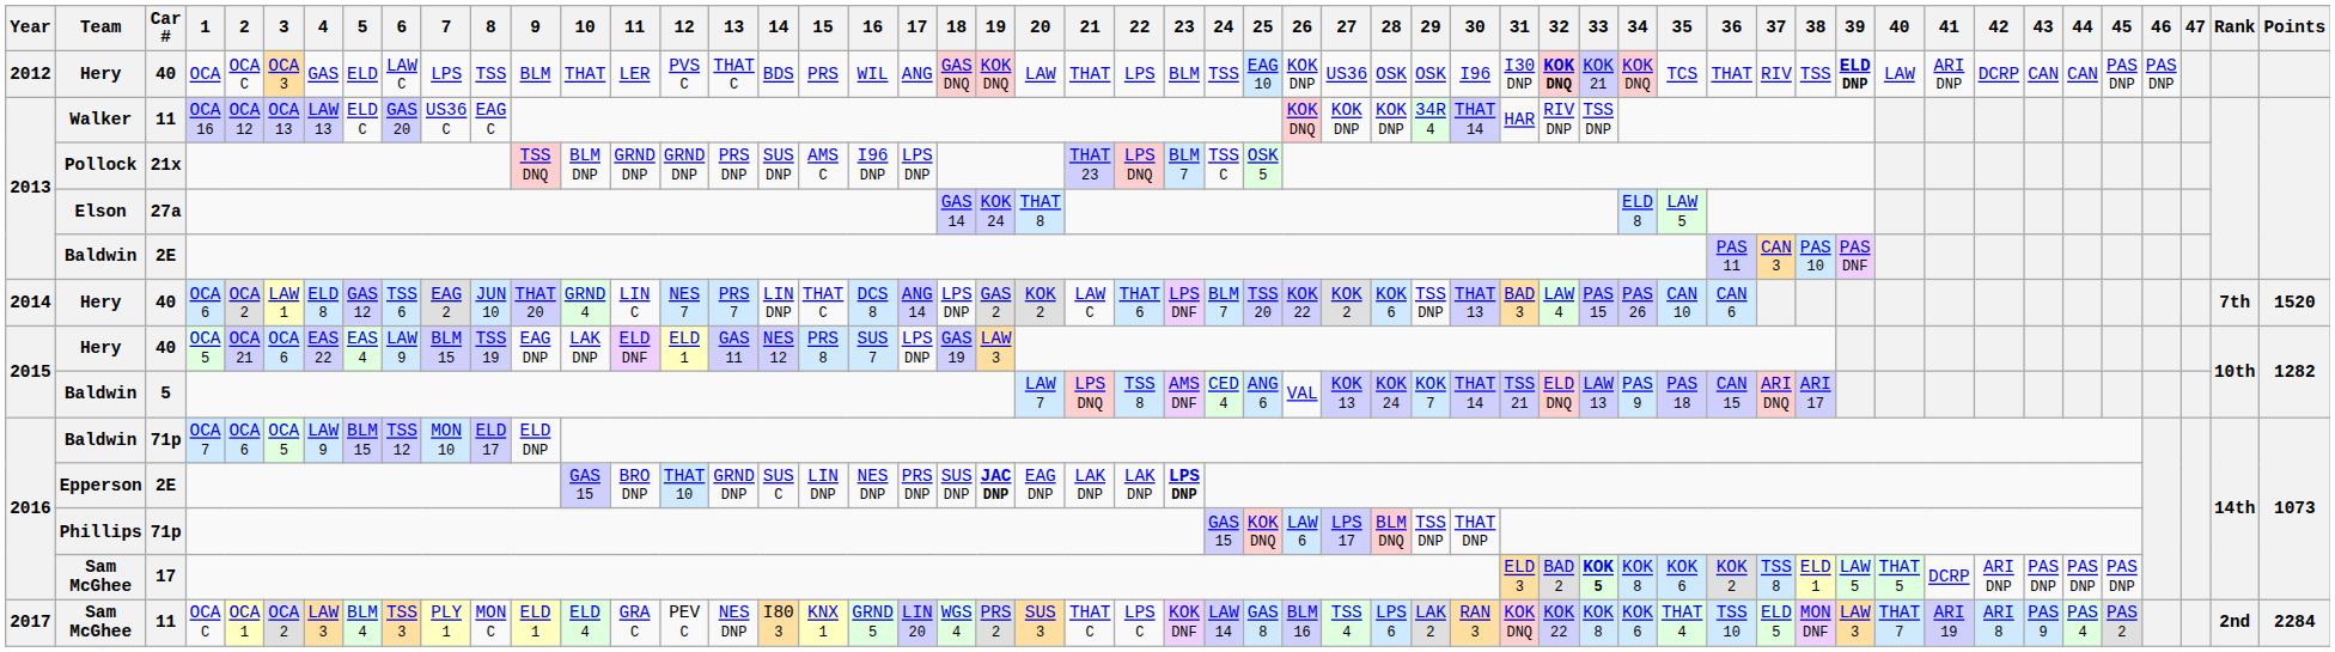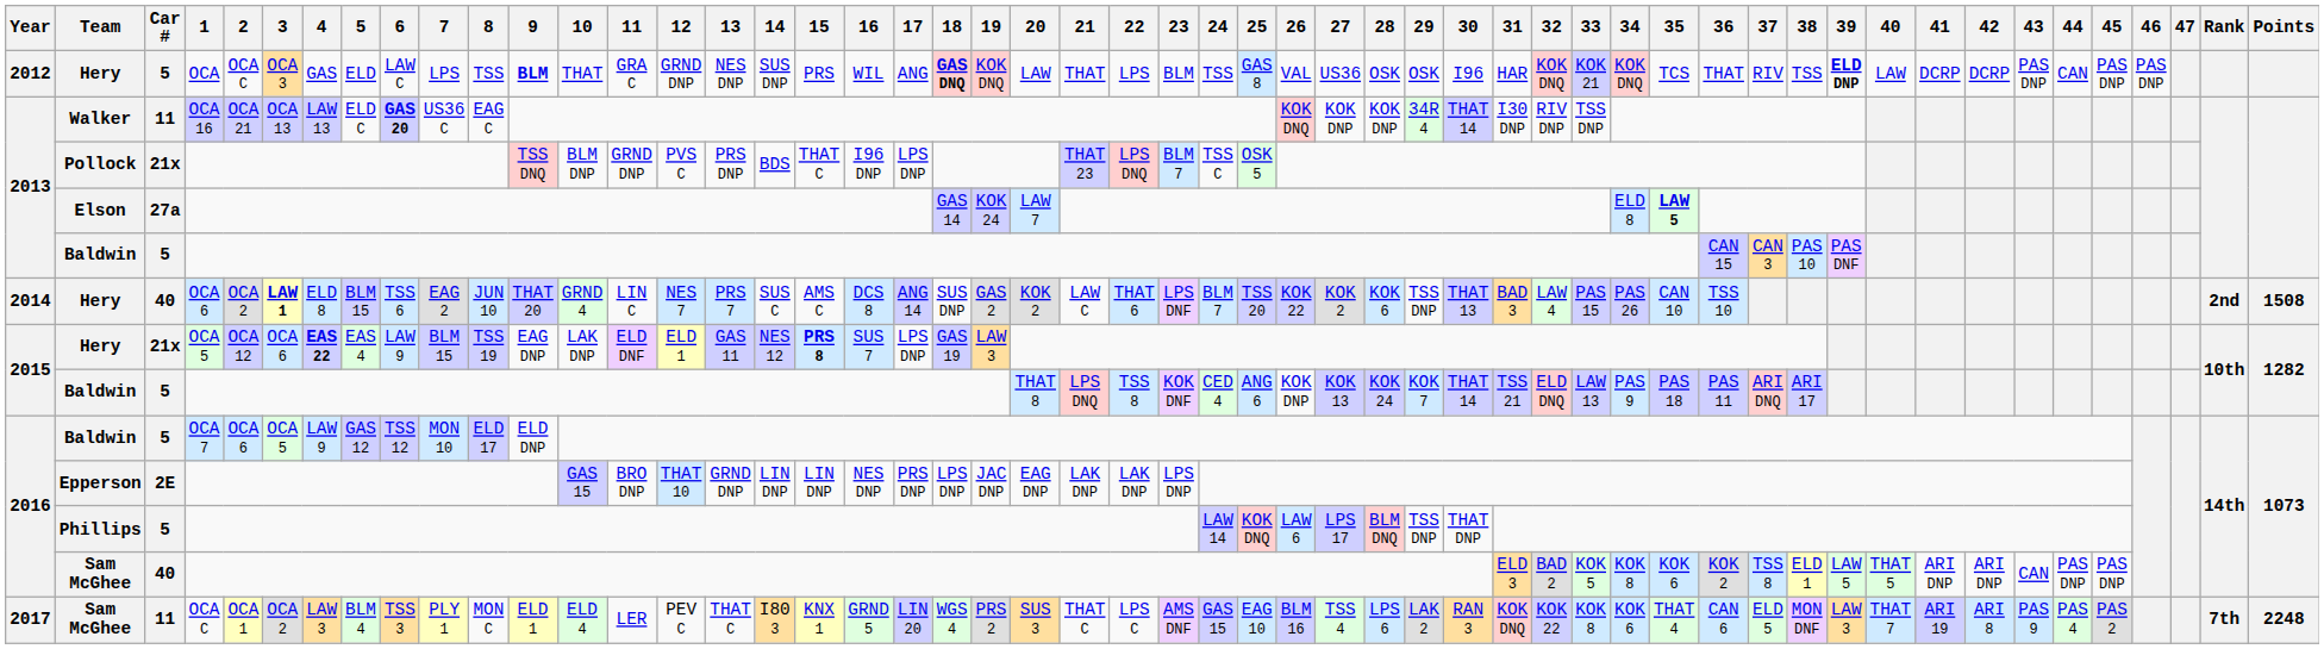2012 / Hery | Car #: 40 -> 5
2012 / Hery | 9: normal -> bold
2012 / Hery | 11: LER -> GRA C
2012 / Hery | 12: PVS C -> GRND DNP
2012 / Hery | 13: THAT C -> NES DNP
2012 / Hery | 14: BDS -> SUS DNP
2012 / Hery | 18: normal -> bold
2012 / Hery | 25: EAG 10 -> GAS 8
2012 / Hery | 26: KOK DNP -> VAL
2012 / Hery | 31: I30 DNP -> HAR
2012 / Hery | 32: bold -> normal
2012 / Hery | 41: ARI DNP -> DCRP
2012 / Hery | 43: CAN -> PAS DNP
Walker | 2: OCA 12 -> OCA 21
Walker | 6: normal -> bold
Walker | 31: HAR -> I30 DNP
Pollock | 12: GRND DNP -> PVS C
Pollock | 14: SUS DNP -> BDS
Pollock | 15: AMS C -> THAT C
Elson | 20: THAT 8 -> LAW 7
Elson | 35: normal -> bold
2013 / Baldwin | Car #: 2E -> 5
2013 / Baldwin | 36: PAS 11 -> CAN 15
2014 / Hery | 3: normal -> bold
2014 / Hery | 5: GAS 12 -> BLM 15
2014 / Hery | 14: LIN DNP -> SUS C
2014 / Hery | 15: THAT C -> AMS C
2014 / Hery | 18: LPS DNP -> SUS DNP
2014 / Hery | 36: CAN 6 -> TSS 10
2014 / Hery | Rank: 7th -> 2nd
2014 / Hery | Points: 1520 -> 1508
2015 / Hery | Car #: 40 -> 21x
2015 / Hery | 2: OCA 21 -> OCA 12
2015 / Hery | 4: normal -> bold
2015 / Hery | 15: normal -> bold
2015 / Baldwin | 20: LAW 7 -> THAT 8
2015 / Baldwin | 23: AMS DNF -> KOK DNF
2015 / Baldwin | 26: VAL -> KOK DNP
2015 / Baldwin | 36: CAN 15 -> PAS 11
2016 / Baldwin | Car #: 71p -> 5
2016 / Baldwin | 5: BLM 15 -> GAS 12
Epperson | 14: SUS C -> LIN DNP
Epperson | 18: SUS DNP -> LPS DNP
Epperson | 19: bold -> normal
Epperson | 23: bold -> normal
Phillips | Car #: 71p -> 5
Phillips | 24: GAS 15 -> LAW 14
2016 / Sam McGhee | Car #: 17 -> 40
2016 / Sam McGhee | 33: bold -> normal
2016 / Sam McGhee | 41: DCRP -> ARI DNP
2016 / Sam McGhee | 43: PAS DNP -> CAN
2017 / Sam McGhee | 11: GRA C -> LER
2017 / Sam McGhee | 13: NES DNP -> THAT C
2017 / Sam McGhee | 23: KOK DNF -> AMS DNF
2017 / Sam McGhee | 24: LAW 14 -> GAS 15
2017 / Sam McGhee | 25: GAS 8 -> EAG 10
2017 / Sam McGhee | 36: TSS 10 -> CAN 6
2017 / Sam McGhee | Rank: 2nd -> 7th
2017 / Sam McGhee | Points: 2284 -> 2248
